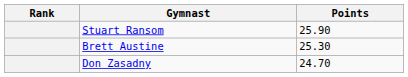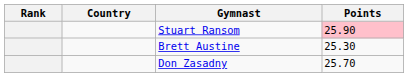+ column: Country
Stuart Ransom | Points: no background -> pink background
Don Zasadny | Points: 24.70 -> 25.70
